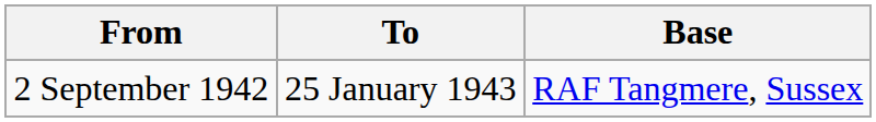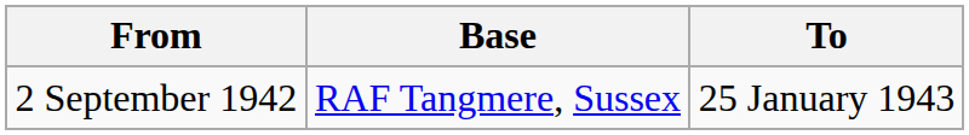columns swapped: To <-> Base
